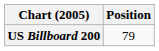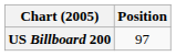US Billboard 200 | Position: 79 -> 97
